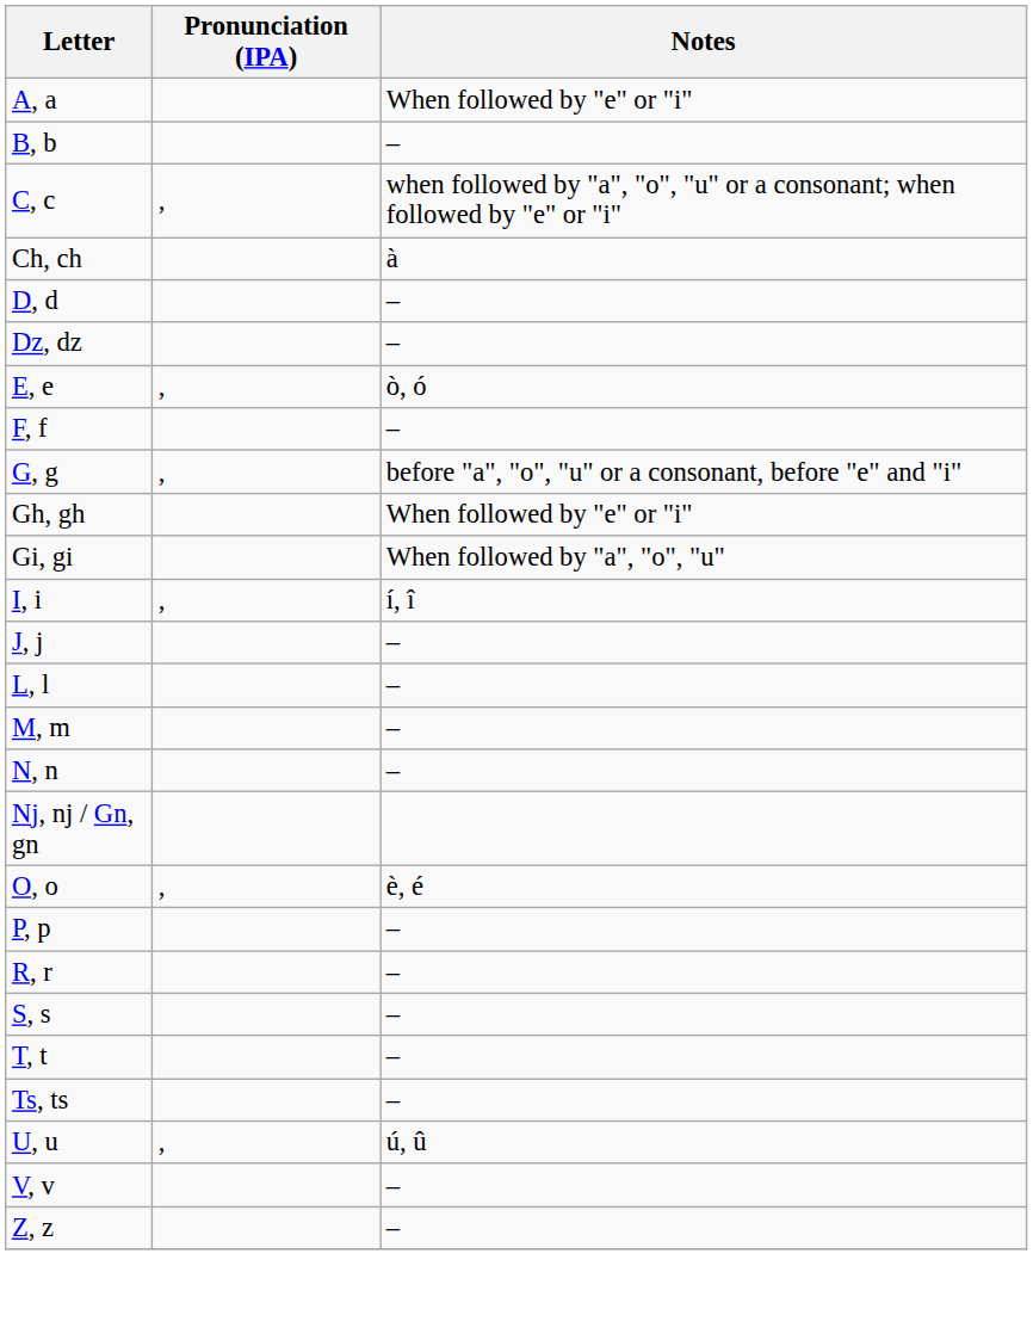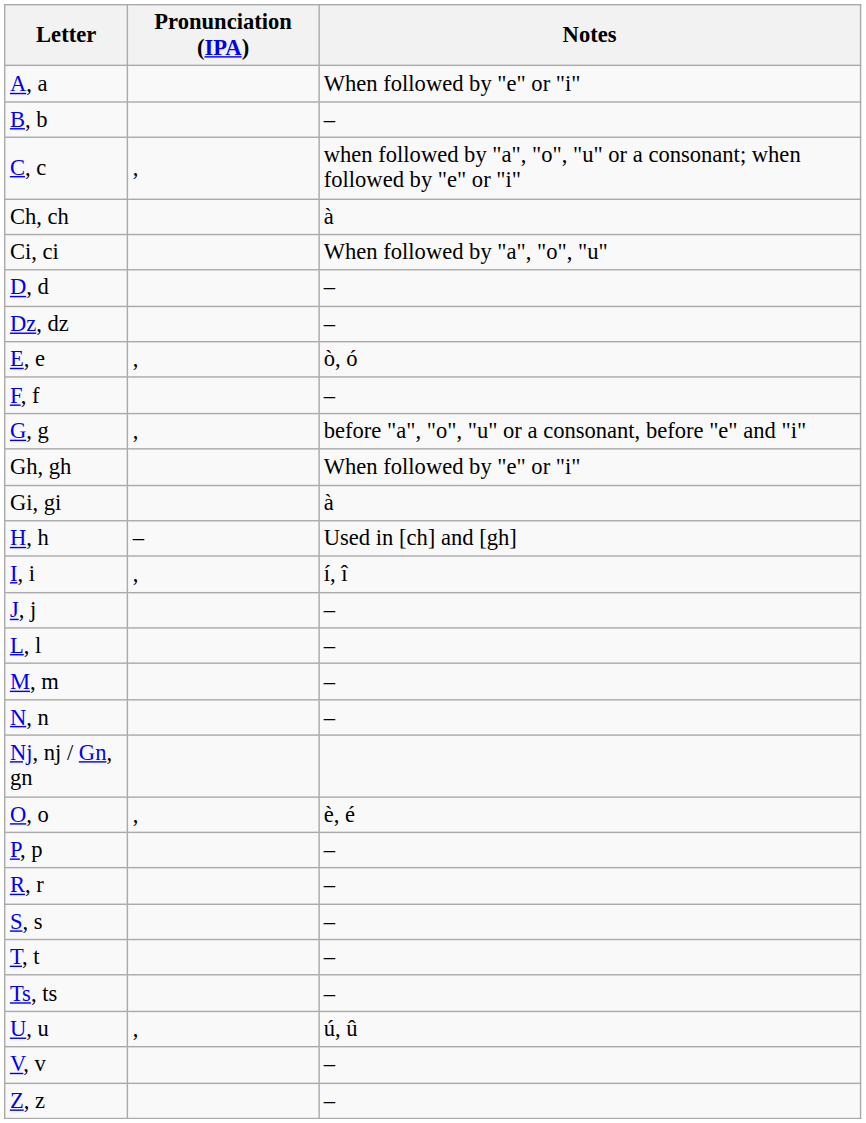+ row: Ci, ci | When followed by "a", "o", "u"
Gi, gi | Notes: When followed by "a", "o", "u" -> à
+ row: H, h | – | Used in [ch] and [gh]
